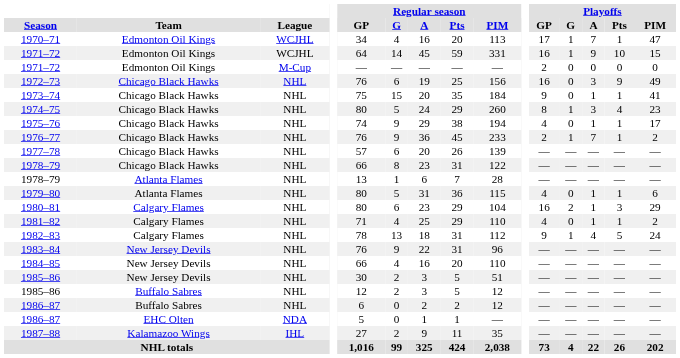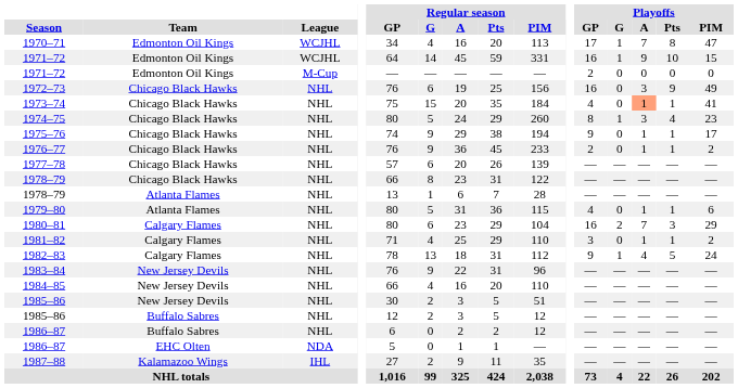1970–71 | Playoffs / Pts: 1 -> 8
1973–74 | Playoffs / GP: 9 -> 4
1973–74 | Playoffs / A: no background -> lightsalmon background
1975–76 | Playoffs / GP: 4 -> 9
1976–77 | Playoffs / G: 1 -> 0
1976–77 | Playoffs / A: 7 -> 1
1980–81 | Playoffs / A: 1 -> 7
1981–82 | Playoffs / GP: 4 -> 3
